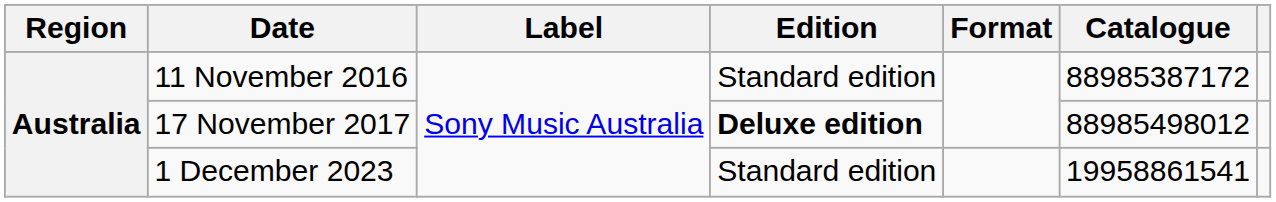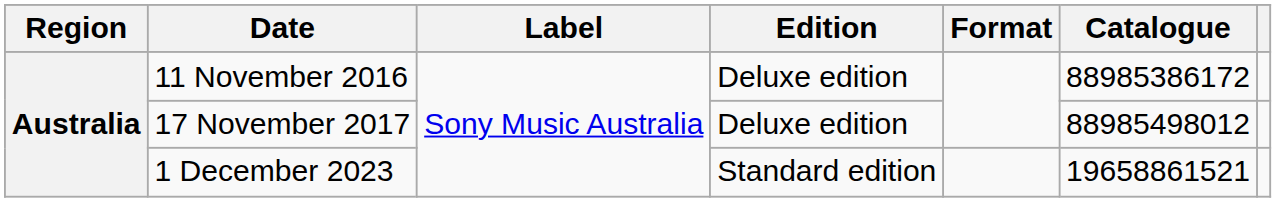11 November 2016 | Edition: Standard edition -> Deluxe edition
11 November 2016 | Catalogue: 88985387172 -> 88985386172
17 November 2017 | Edition: bold -> normal
1 December 2023 | Catalogue: 19958861541 -> 19658861521
